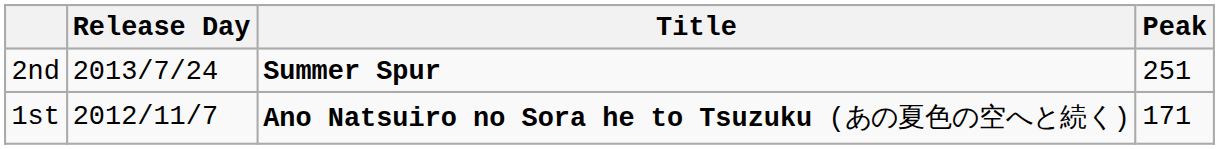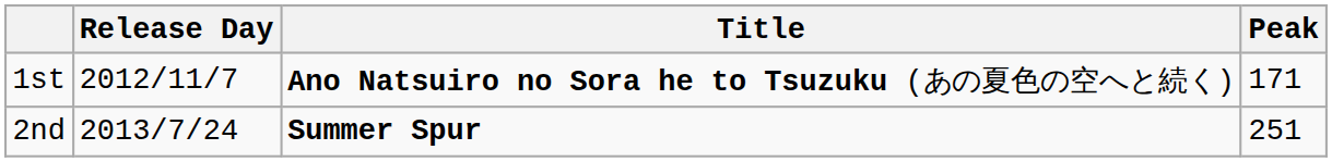rows swapped: 1st <-> 2nd
